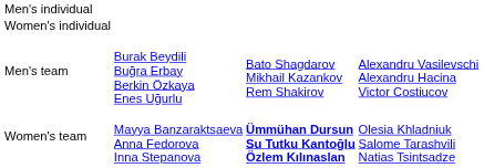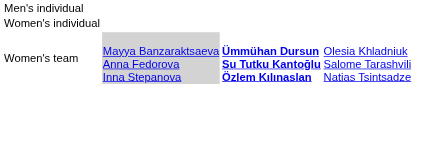- row: Men's team | Burak Beydili Buğra Erbay Berkin Özkaya Enes Uğurlu | Bato Shagdarov Mikhail Kazankov Rem Shakirov | Alexandru Vasilevschi Alexandru Hacina Victor Costiucov
Women's team | column 2: no background -> lightgrey background
